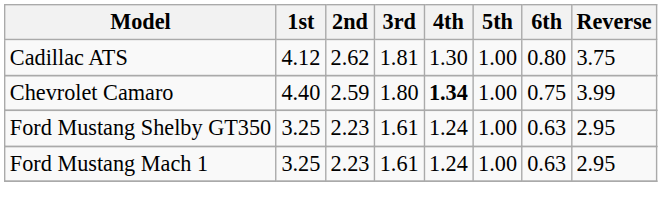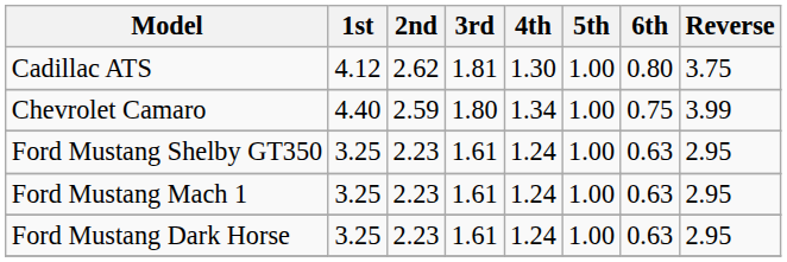Chevrolet Camaro | 4th: bold -> normal
+ row: Ford Mustang Dark Horse | 3.25 | 2.23 | 1.61 | 1.24 | 1.00 | 0.63 | 2.95
